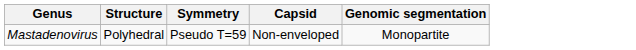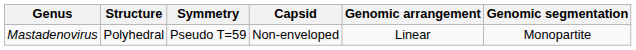+ column: Genomic arrangement | Linear
